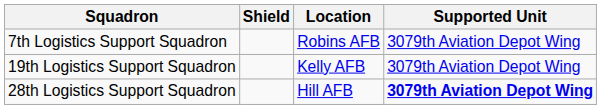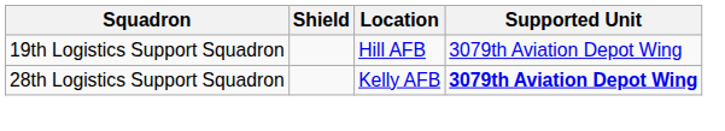- row: 7th Logistics Support Squadron | Robins AFB | 3079th Aviation Depot Wing
19th Logistics Support Squadron | Location: Kelly AFB -> Hill AFB
28th Logistics Support Squadron | Location: Hill AFB -> Kelly AFB
